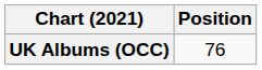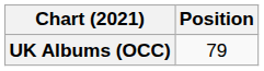UK Albums (OCC) | Position: 76 -> 79
